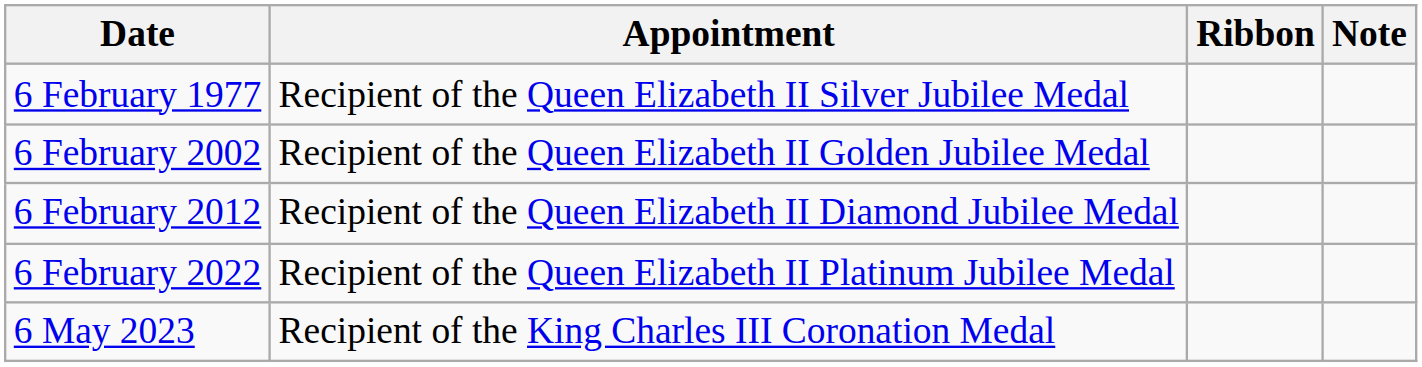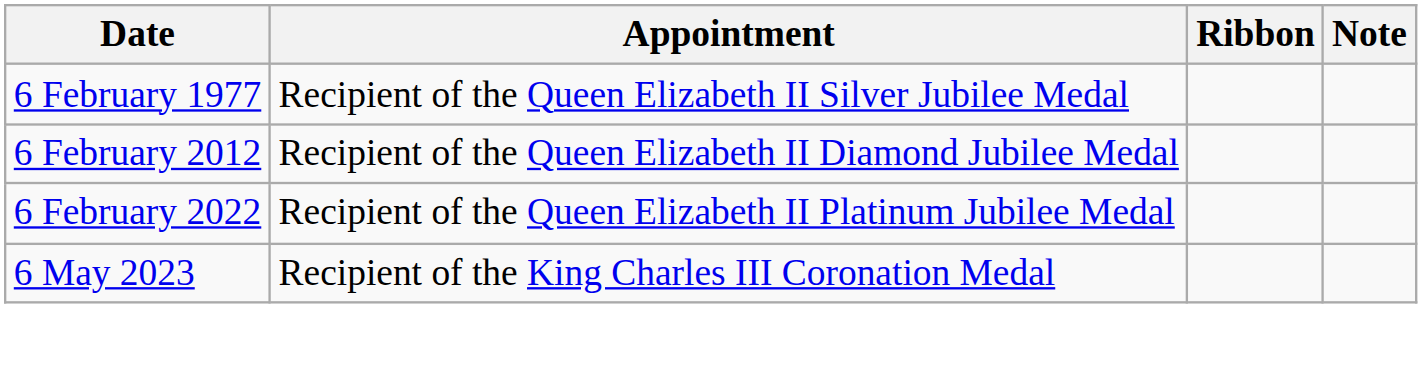- row: 6 February 2002 | Recipient of the Queen Elizabeth II Golden Jubilee Medal
